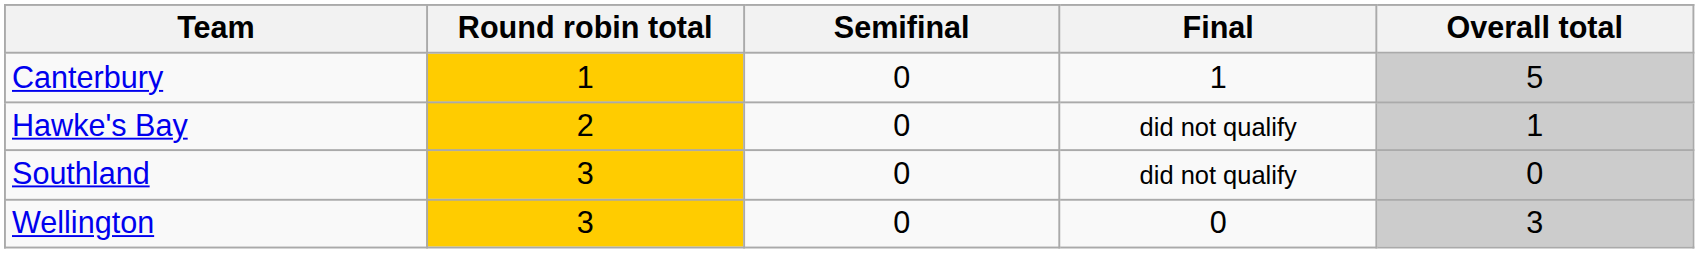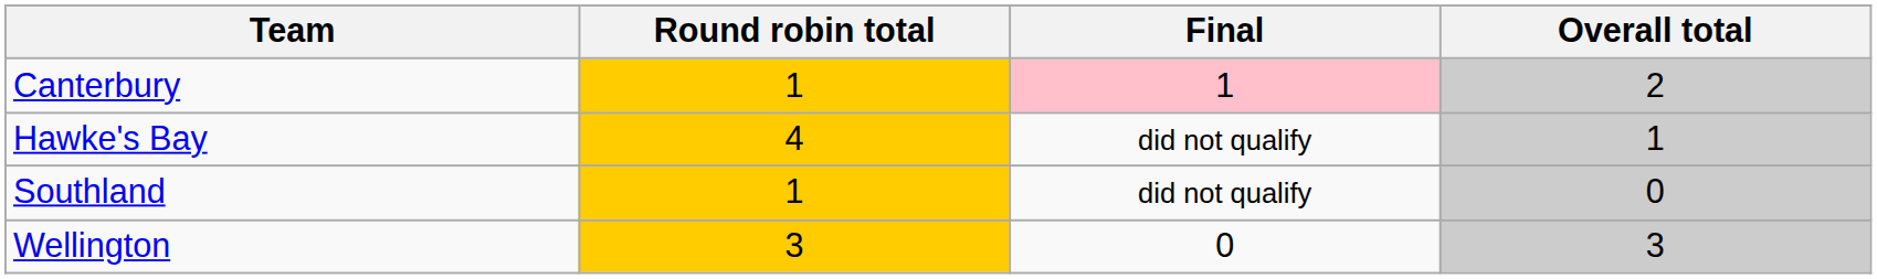- column: Semifinal | 0 | 0 | 0 | 0
Canterbury | Final: no background -> pink background
Canterbury | Overall total: 5 -> 2
Hawke's Bay | Round robin total: 2 -> 4
Southland | Round robin total: 3 -> 1
